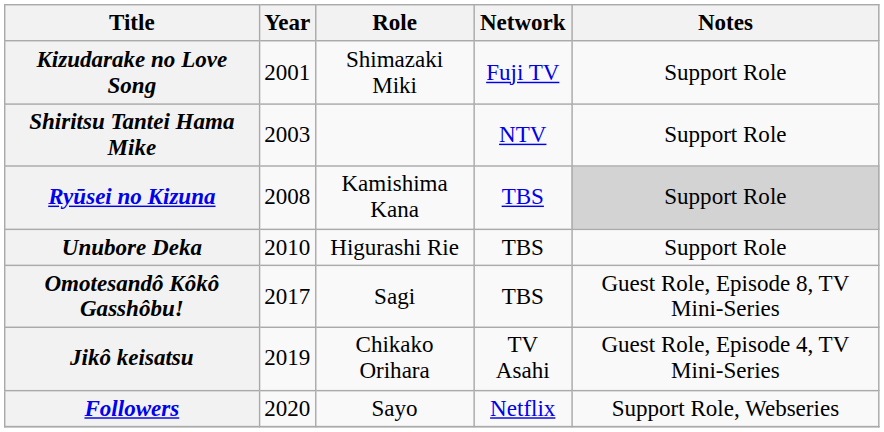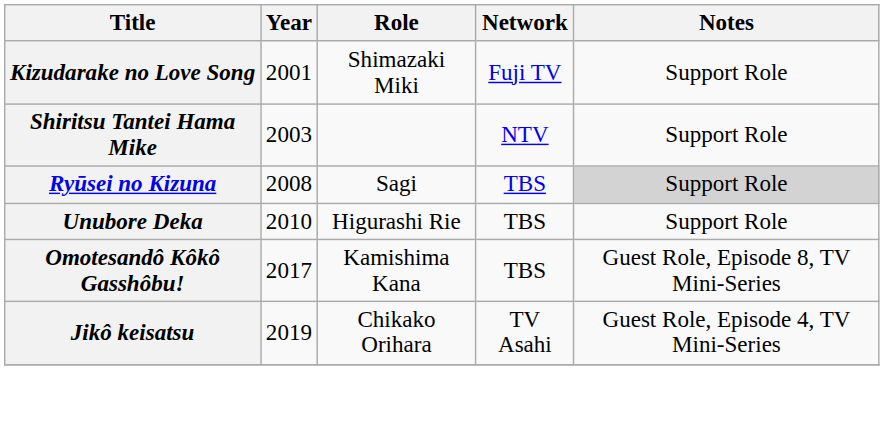Ryūsei no Kizuna | Role: Kamishima Kana -> Sagi
Omotesandô Kôkô Gasshôbu! | Role: Sagi -> Kamishima Kana
- row: Followers | 2020 | Sayo | Netflix | Support Role, Webseries
